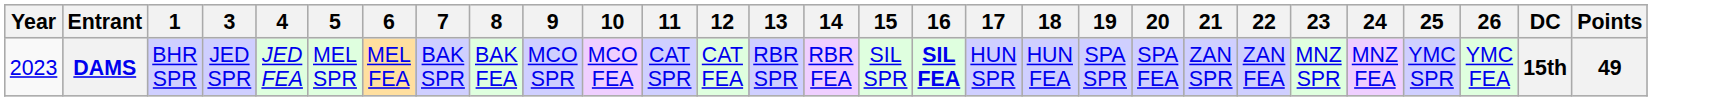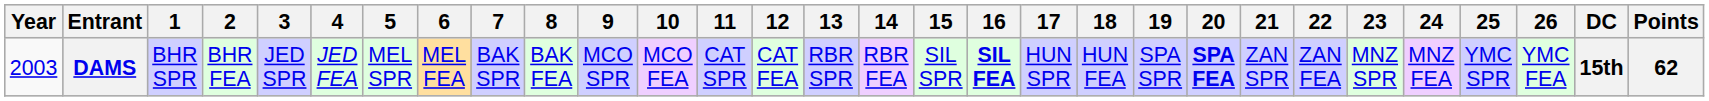+ column: 2 | BHR FEA
DAMS | Year: 2023 -> 2003
DAMS | 20: normal -> bold
DAMS | Points: 49 -> 62
